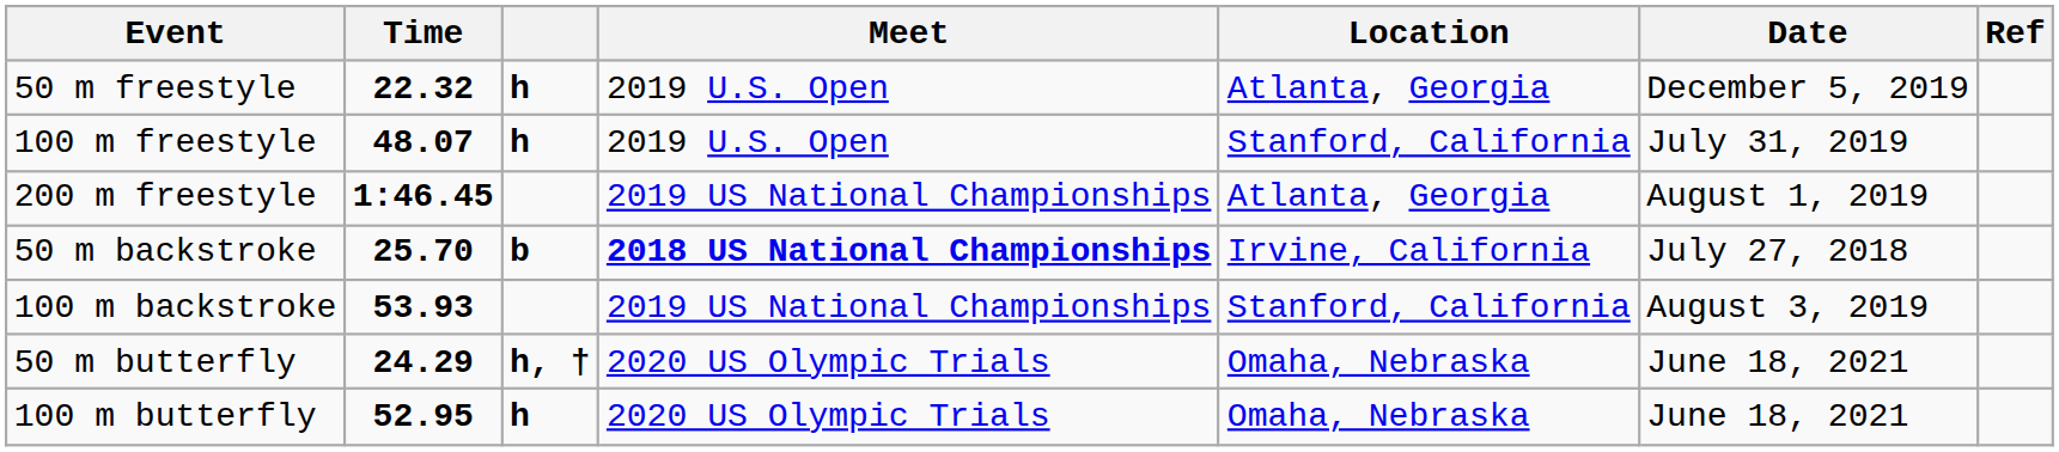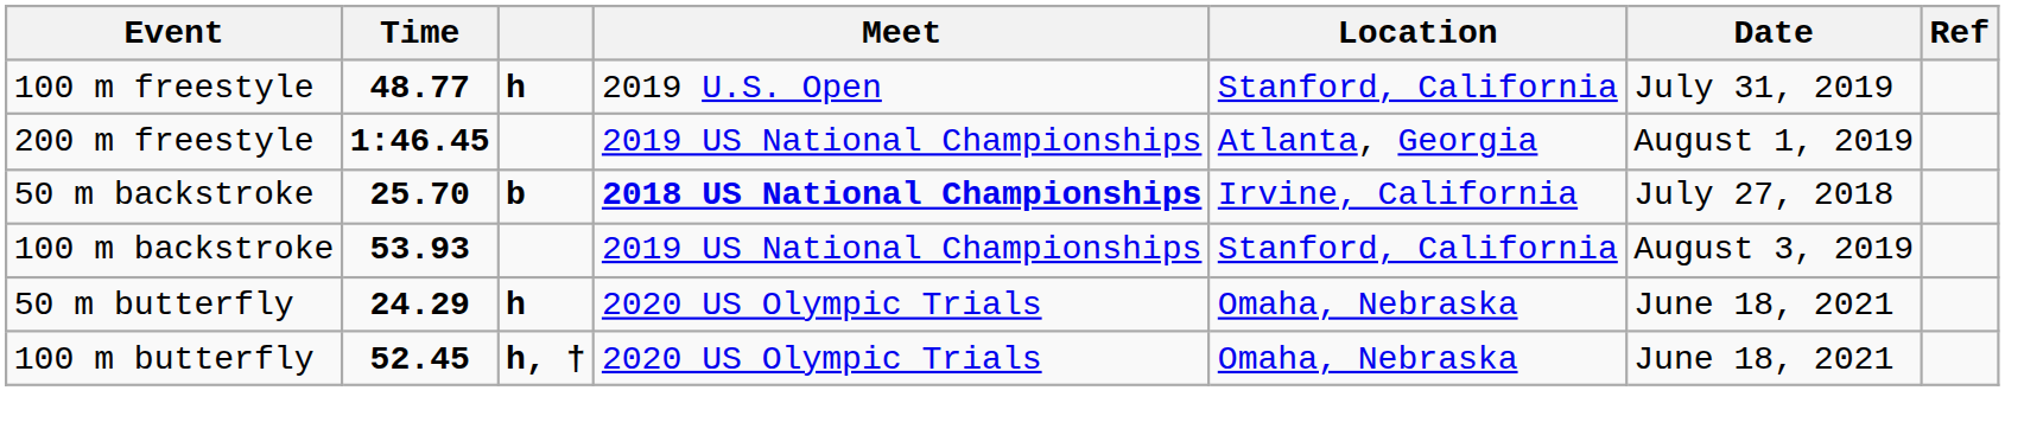- row: 50 m freestyle | 22.32 | h | 2019 U.S. Open | Atlanta, Georgia | December 5, 2019
100 m freestyle | Time: 48.07 -> 48.77
50 m butterfly | column 3: h, † -> h
100 m butterfly | Time: 52.95 -> 52.45
100 m butterfly | column 3: h -> h, †
